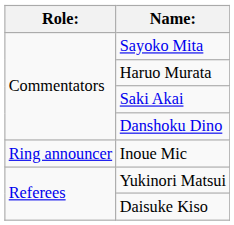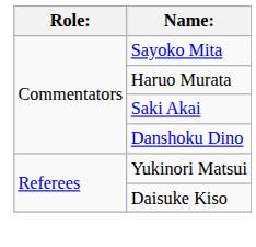- row: Ring announcer | Inoue Mic
